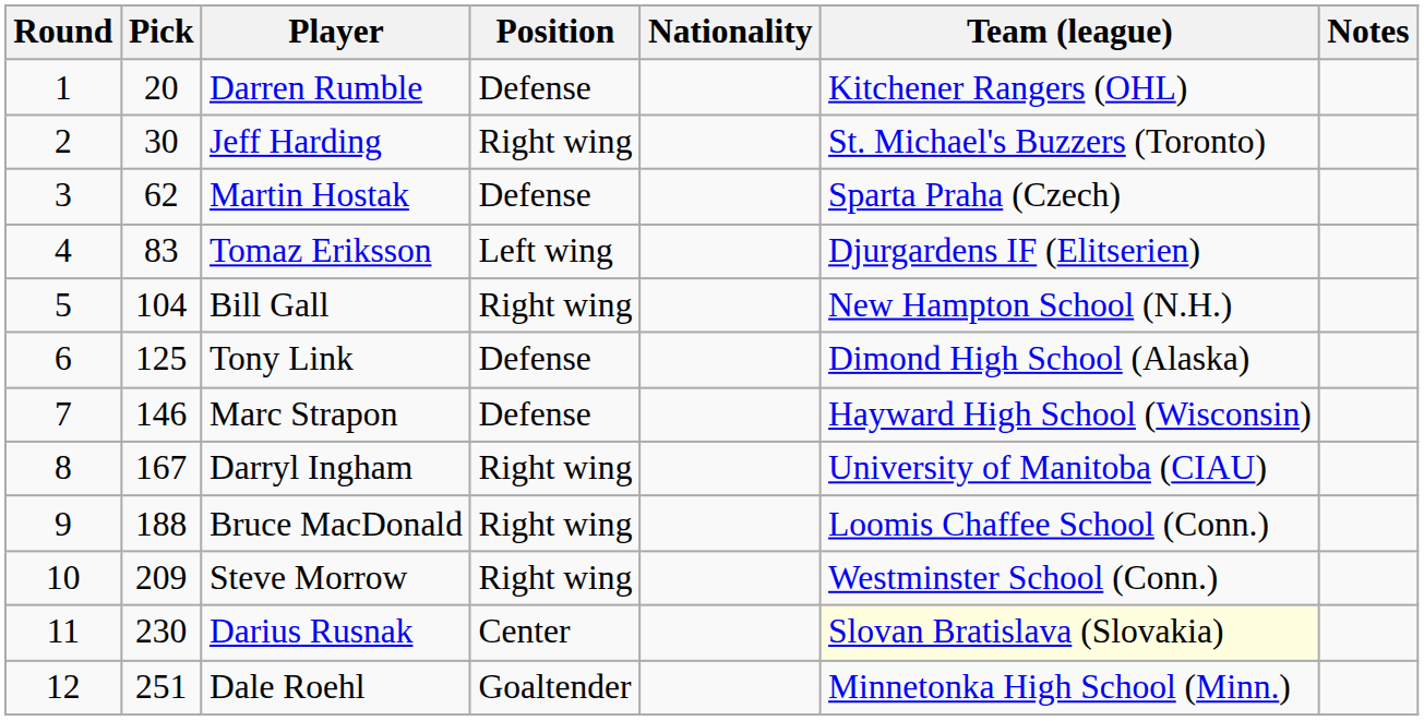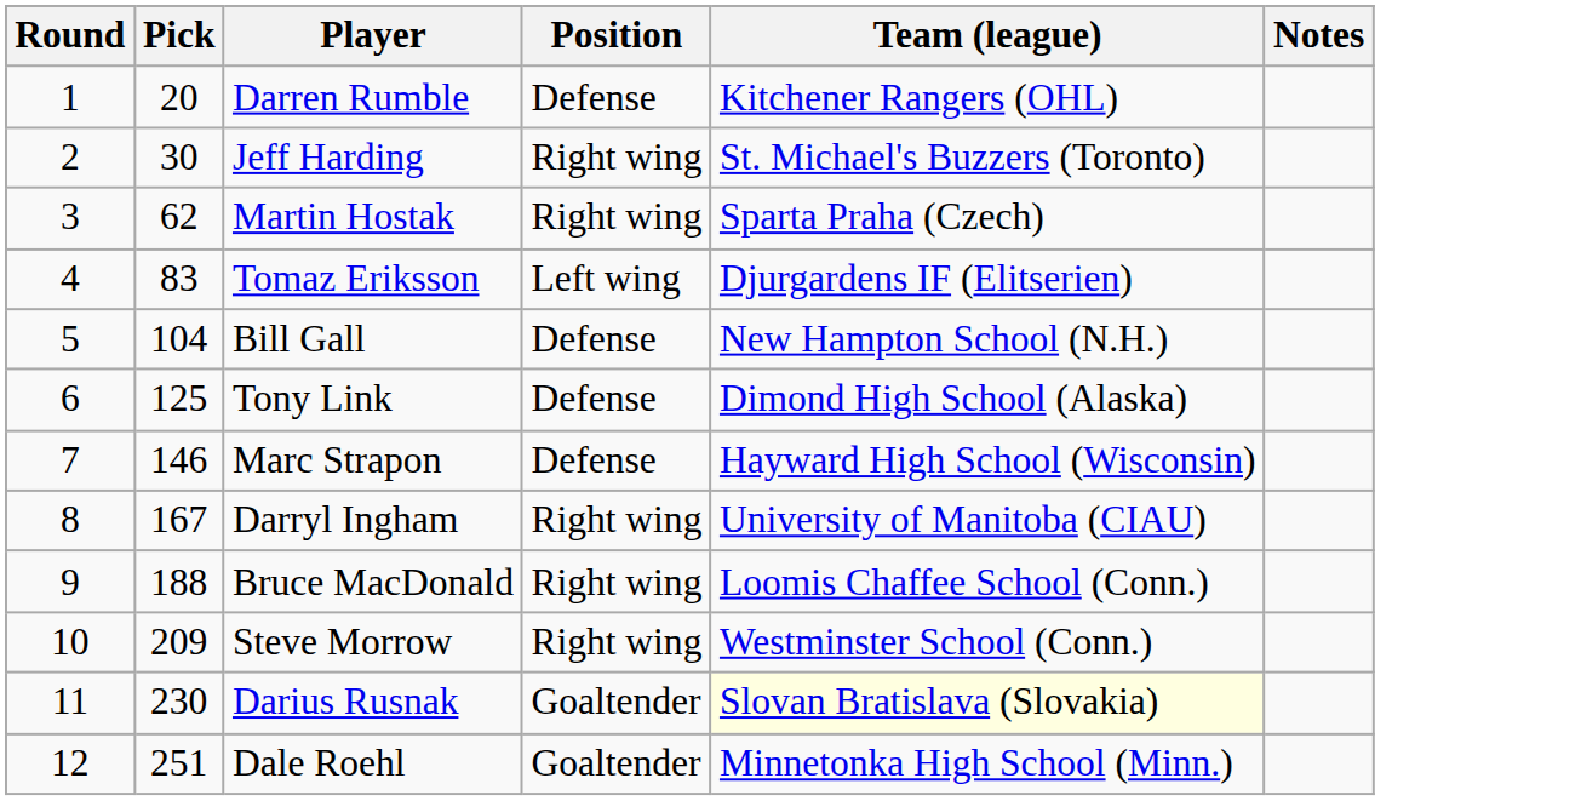- column: Nationality
Martin Hostak | Position: Defense -> Right wing
Bill Gall | Position: Right wing -> Defense
Darius Rusnak | Position: Center -> Goaltender
